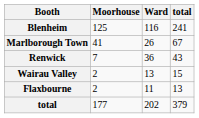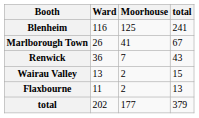columns swapped: Moorhouse <-> Ward
